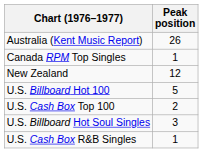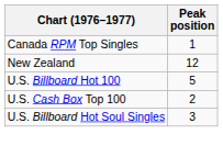- row: Australia (Kent Music Report) | 26
- row: U.S. Cash Box R&B Singles | 1
